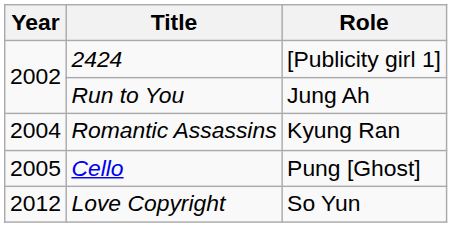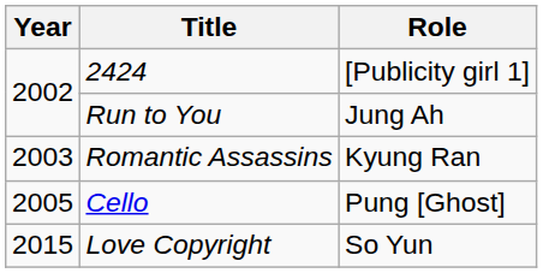Romantic Assassins | Year: 2004 -> 2003
Love Copyright | Year: 2012 -> 2015
